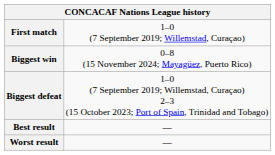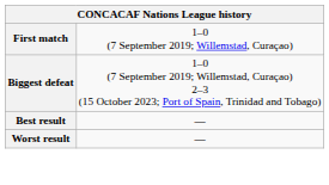- row: Biggest win | 0–8 (15 November 2024; Mayagüez, Puerto Rico)
